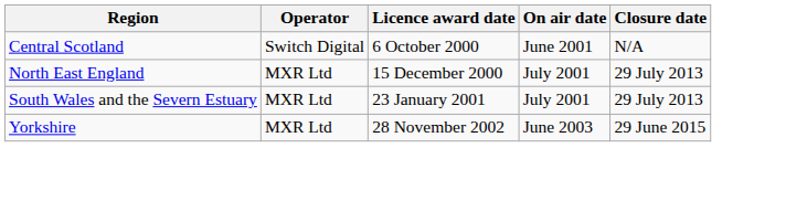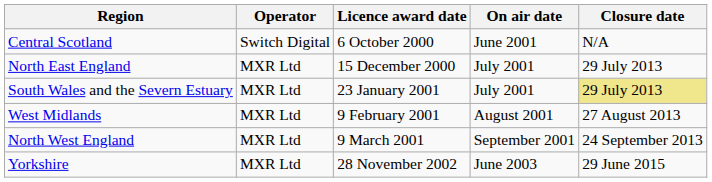South Wales and the Severn Estuary | Closure date: no background -> khaki background
+ row: West Midlands | MXR Ltd | 9 February 2001 | August 2001 | 27 August 2013
+ row: North West England | MXR Ltd | 9 March 2001 | September 2001 | 24 September 2013
